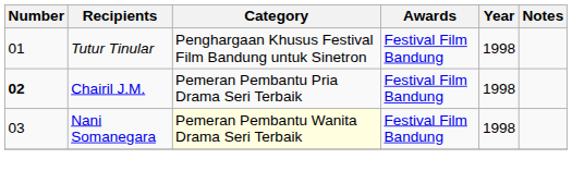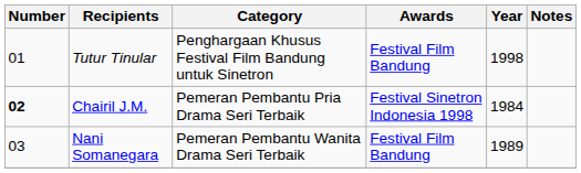Chairil J.M. | Awards: Festival Film Bandung -> Festival Sinetron Indonesia 1998
Chairil J.M. | Year: 1998 -> 1984
Nani Somanegara | Category: lightyellow background -> no background
Nani Somanegara | Year: 1998 -> 1989
